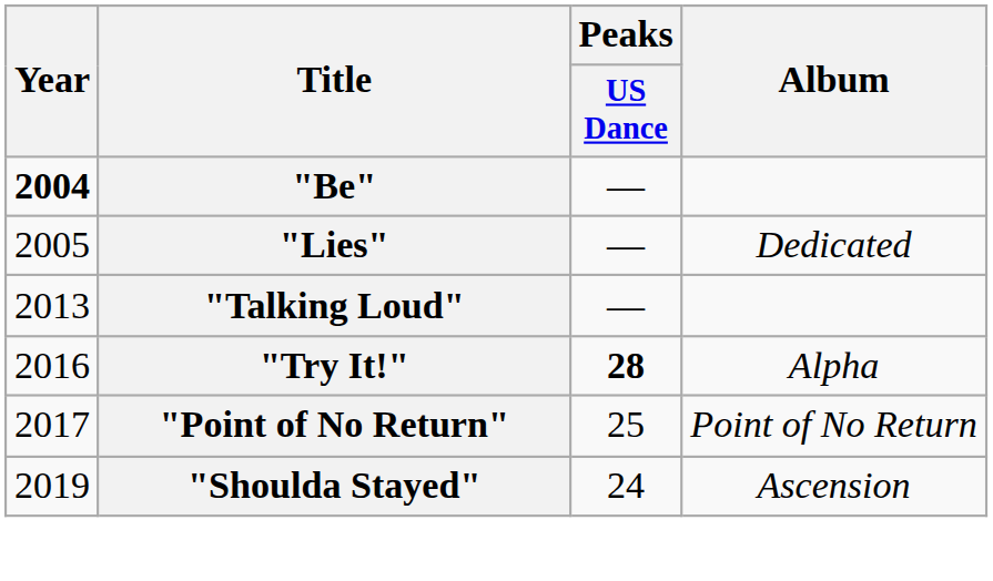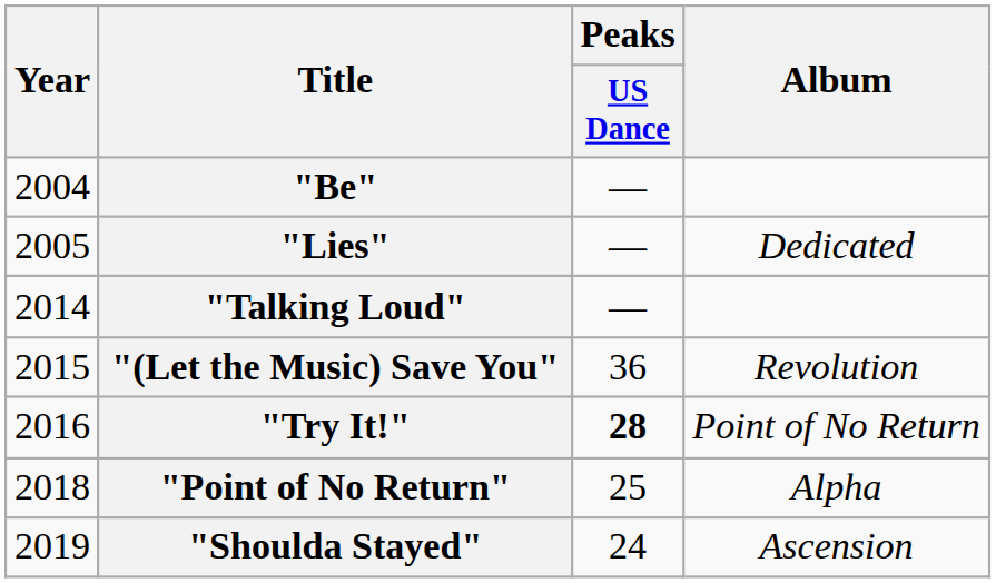"Be" | Year: bold -> normal
"Talking Loud" | Year: 2013 -> 2014
+ row: 2015 | "(Let the Music) Save You" | 36 | Revolution
"Try It!" | Album: Alpha -> Point of No Return
"Point of No Return" | Year: 2017 -> 2018
"Point of No Return" | Album: Point of No Return -> Alpha
